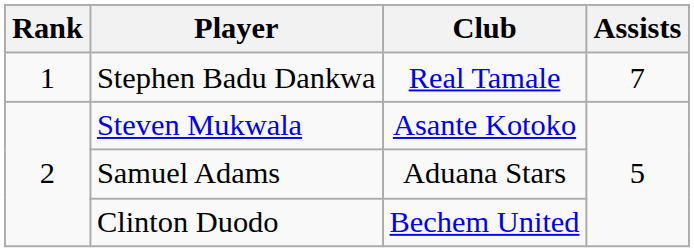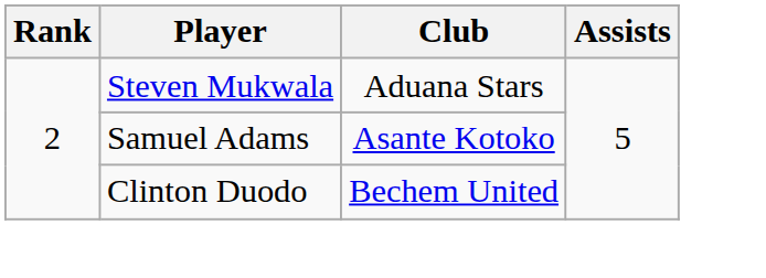- row: 1 | Stephen Badu Dankwa | Real Tamale | 7
Steven Mukwala | Club: Asante Kotoko -> Aduana Stars
Samuel Adams | Club: Aduana Stars -> Asante Kotoko
